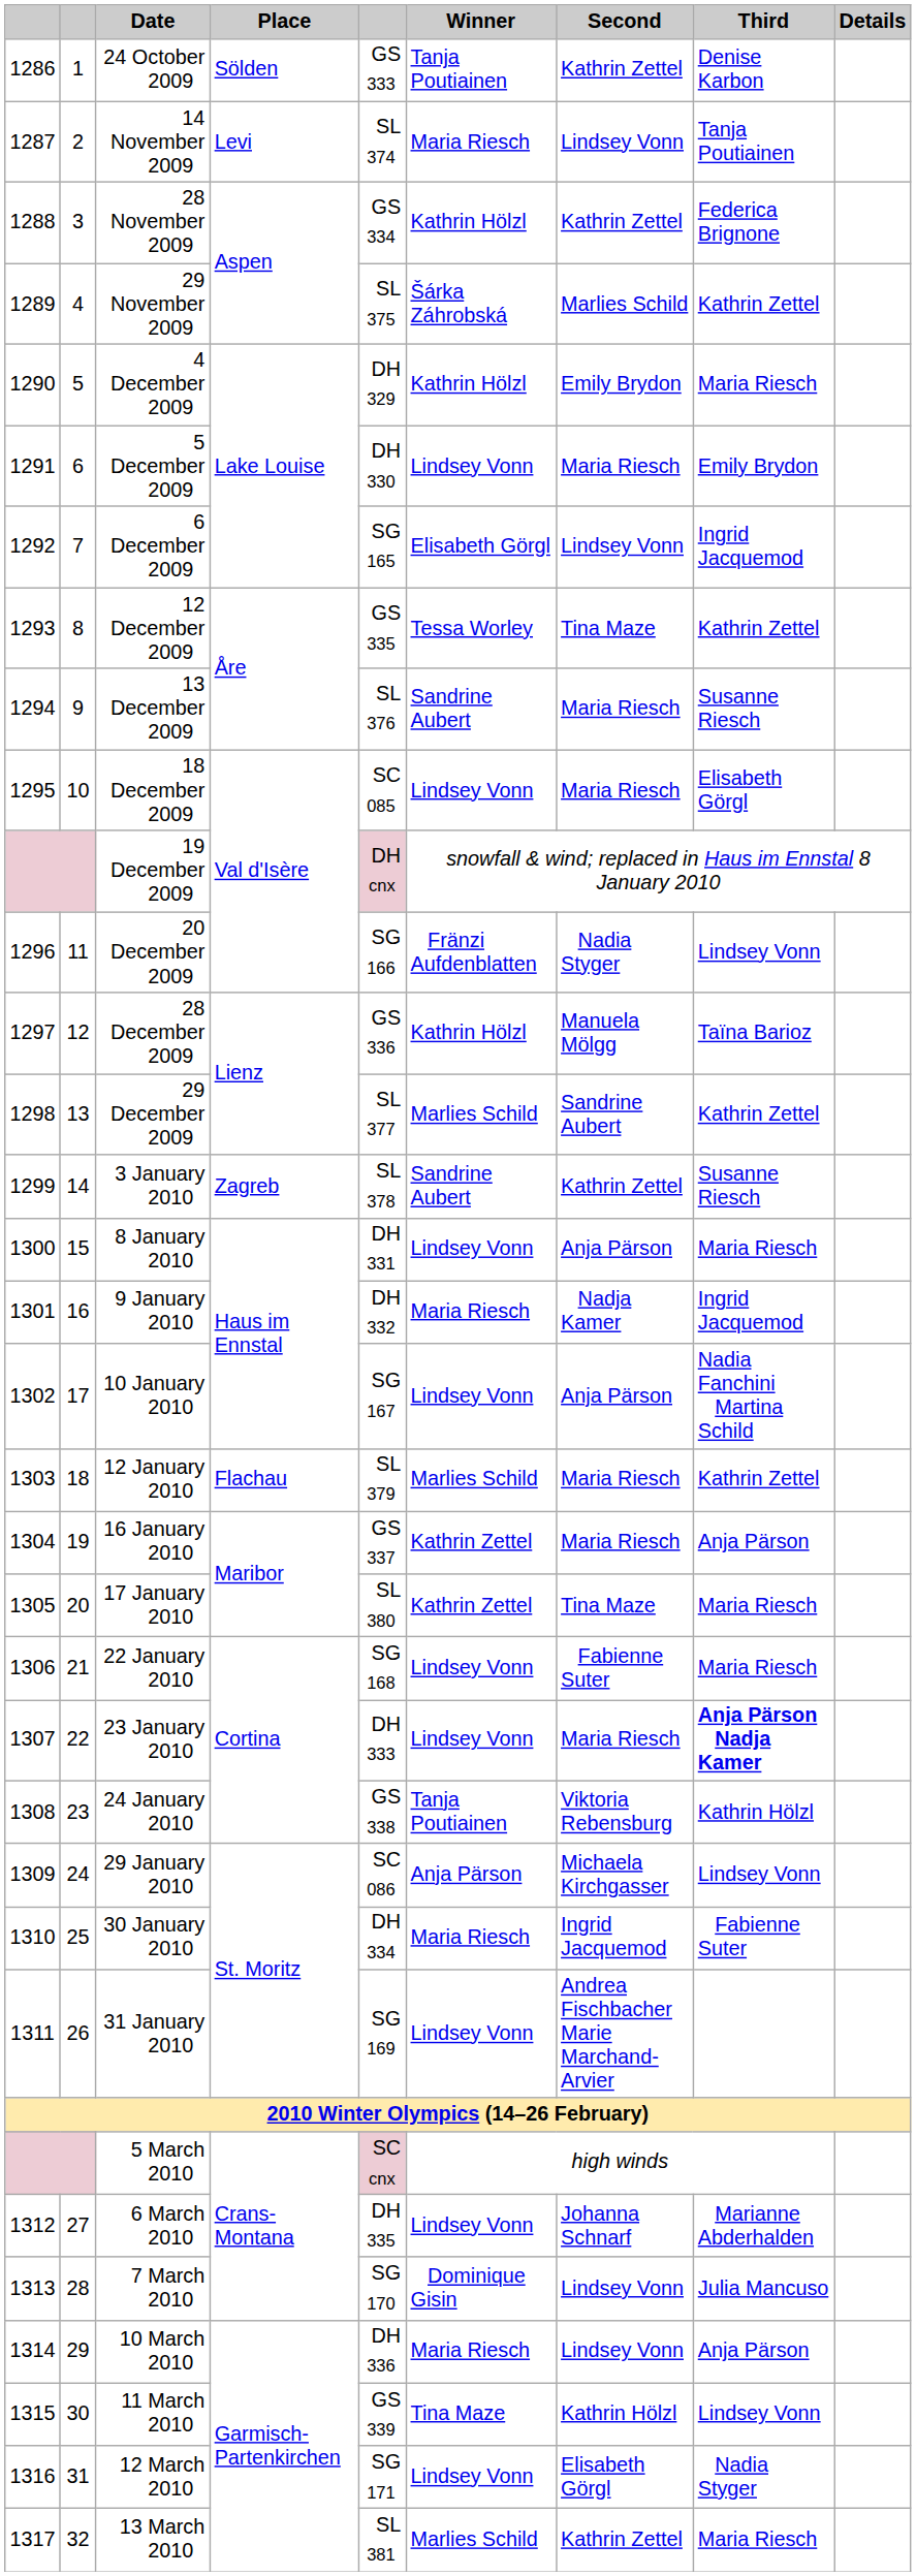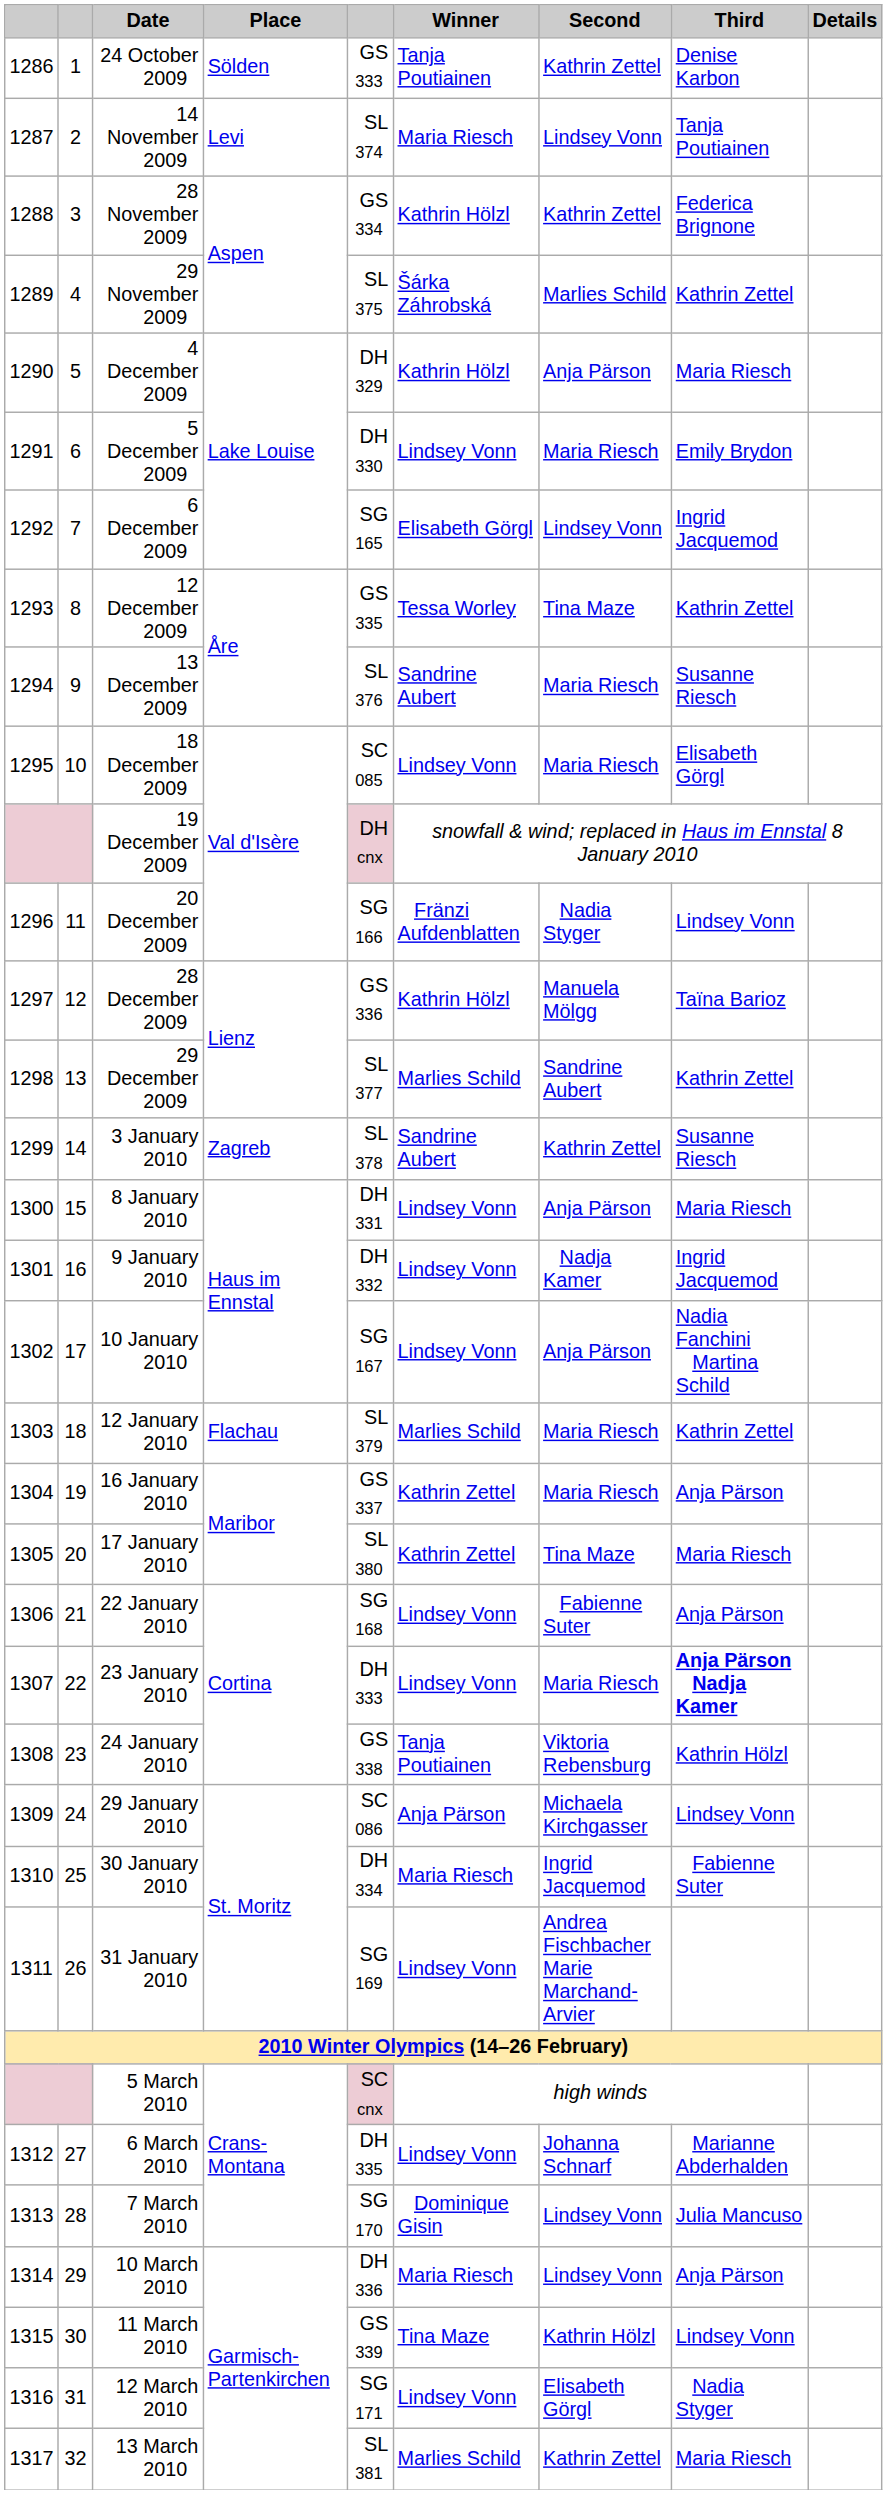4 December 2009 | Second: Emily Brydon -> Anja Pärson
9 January 2010 | Winner: Maria Riesch -> Lindsey Vonn
22 January 2010 | Third: Maria Riesch -> Anja Pärson
